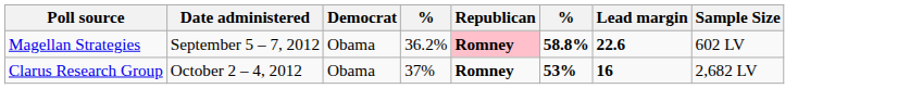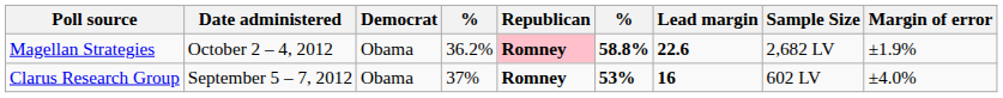+ column: Margin of error | ±1.9% | ±4.0%
Magellan Strategies | Date administered: September 5 – 7, 2012 -> October 2 – 4, 2012
Magellan Strategies | Sample Size: 602 LV -> 2,682 LV
Clarus Research Group | Date administered: October 2 – 4, 2012 -> September 5 – 7, 2012
Clarus Research Group | Sample Size: 2,682 LV -> 602 LV
